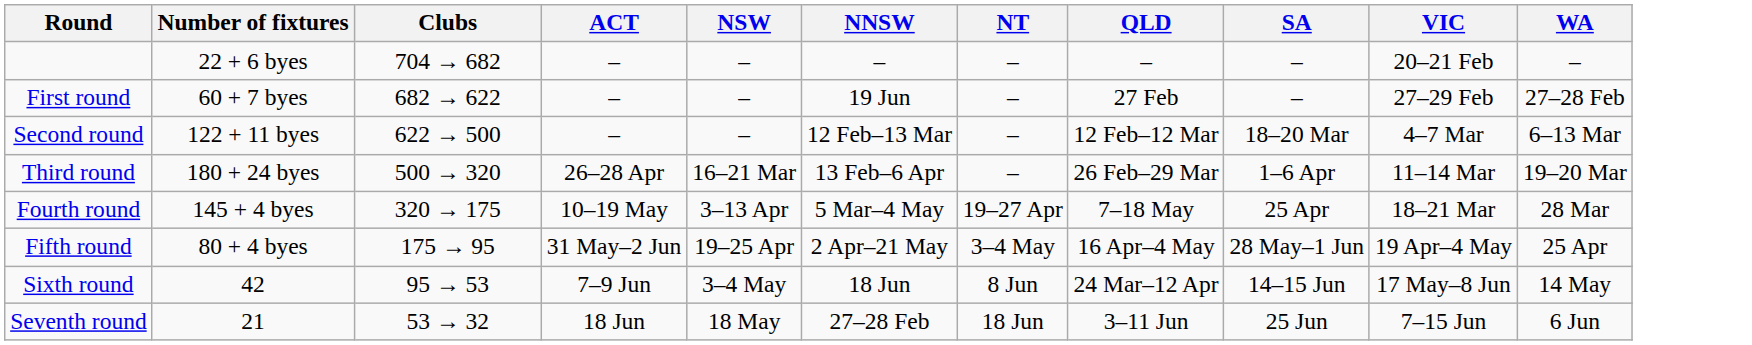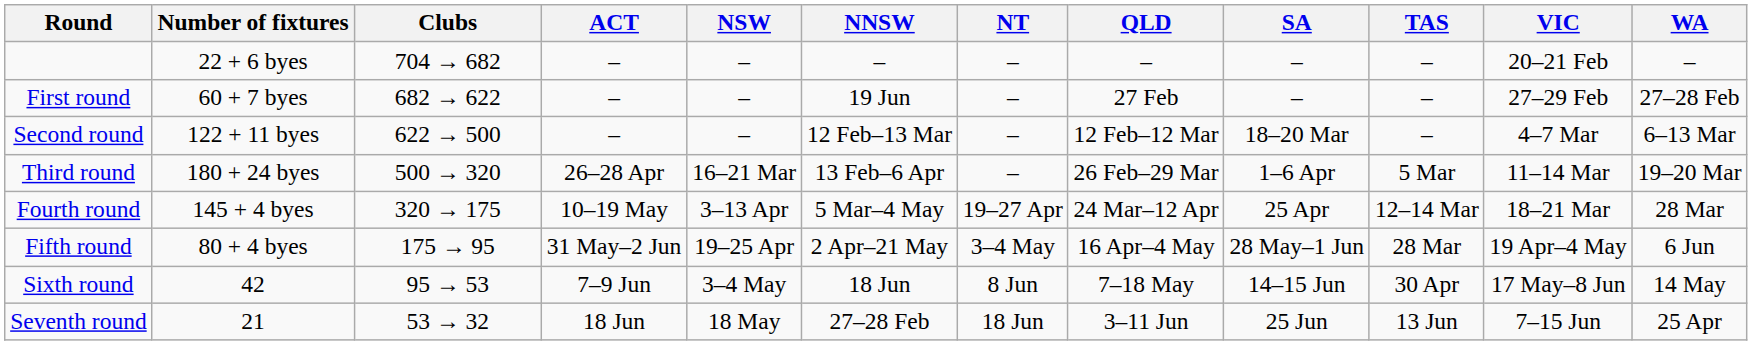+ column: TAS | – | – | – | 5 Mar | 12–14 Mar | 28 Mar | 30 Apr | 13 Jun
Fourth round | QLD: 7–18 May -> 24 Mar–12 Apr
Fifth round | WA: 25 Apr -> 6 Jun
Sixth round | QLD: 24 Mar–12 Apr -> 7–18 May
Seventh round | WA: 6 Jun -> 25 Apr
